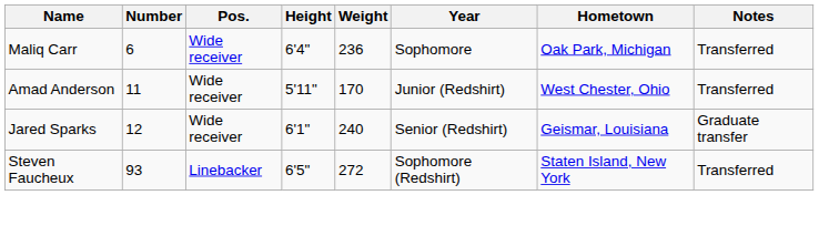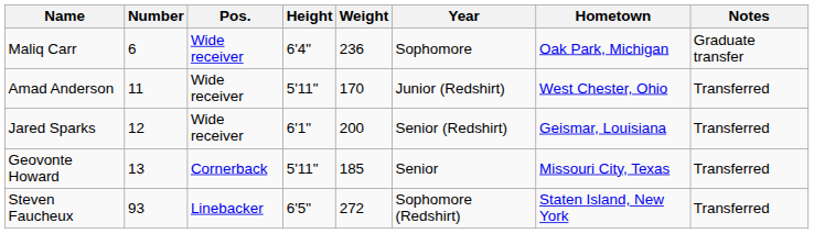Maliq Carr | Notes: Transferred -> Graduate transfer
Jared Sparks | Weight: 240 -> 200
Jared Sparks | Notes: Graduate transfer -> Transferred
+ row: Geovonte Howard | 13 | Cornerback | 5'11" | 185 | Senior | Missouri City, Texas | Transferred
